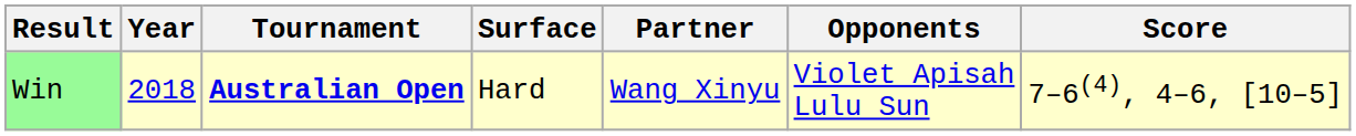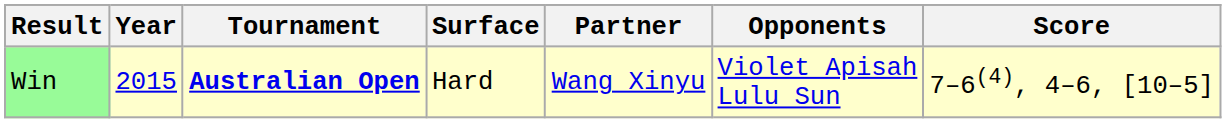Win | Year: 2018 -> 2015
